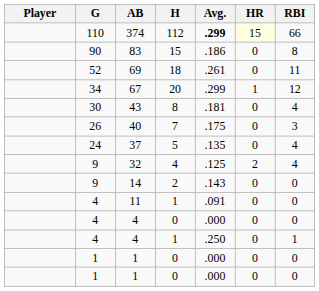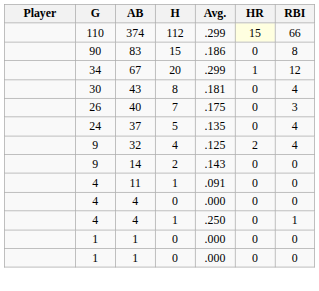374 | Avg.: bold -> normal
- row: 52 | 69 | 18 | .261 | 0 | 11
